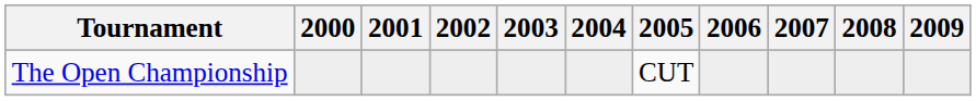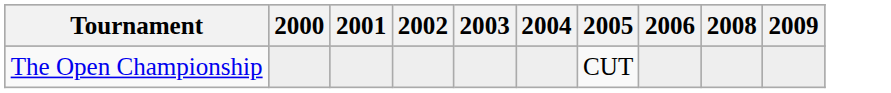- column: 2007
